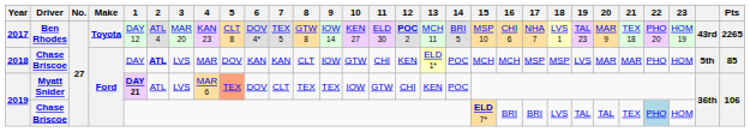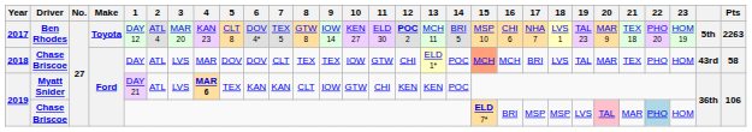2017 | column 28: 43rd -> 5th
2017 | Pts: 2265 -> 2263
2018 | 2: bold -> normal
2018 | 6: KAN -> DOV
2018 | 7: KAN -> CLT
2018 | 8: CLT -> TEX
2018 | 9: IOW -> TEX
2018 | 10: GTW -> IOW
2018 | 11: CHI -> GTW
2018 | 12: KEN -> CHI
2018 | 15: no background -> lightsalmon background
2018 | 17: MSP -> BRI
2018 | 18: MSP -> LVS
2018 | 19: LVS -> TAL
2018 | 21: MAR -> TEX
2018 | column 28: 5th -> 43rd
2018 | Pts: 85 -> 58
2019 / Myatt Snider | 1: bold -> normal
2019 / Myatt Snider | 4: normal -> bold
2019 / Myatt Snider | 5: lightsalmon background -> no background
2019 / Myatt Snider | 6: DOV -> KAN
2019 / Myatt Snider | 7: CLT -> KAN
2019 / Myatt Snider | 8: TEX -> CLT
2019 / Myatt Snider | 9: TEX -> IOW
2019 / Myatt Snider | 10: IOW -> GTW
2019 / Myatt Snider | 11: GTW -> CHI
2019 / Myatt Snider | 12: CHI -> KEN
2019 / Chase Briscoe | 17: BRI -> MSP
2019 / Chase Briscoe | 18: LVS -> MSP
2019 / Chase Briscoe | 19: TAL -> LVS
2019 / Chase Briscoe | 20: no background -> pink background
2019 / Chase Briscoe | 21: TEX -> MAR
